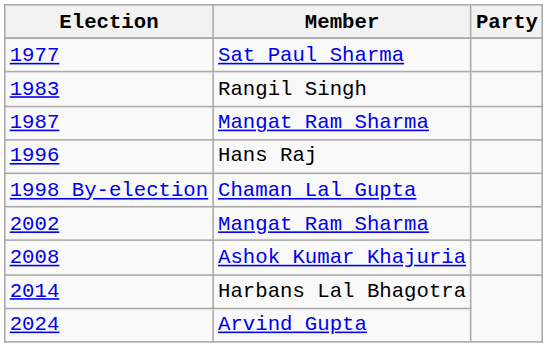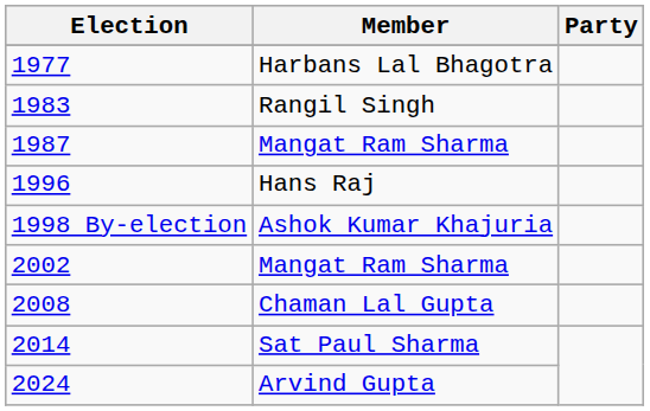1977 | Member: Sat Paul Sharma -> Harbans Lal Bhagotra
1998 By-election | Member: Chaman Lal Gupta -> Ashok Kumar Khajuria
2008 | Member: Ashok Kumar Khajuria -> Chaman Lal Gupta
2014 | Member: Harbans Lal Bhagotra -> Sat Paul Sharma
